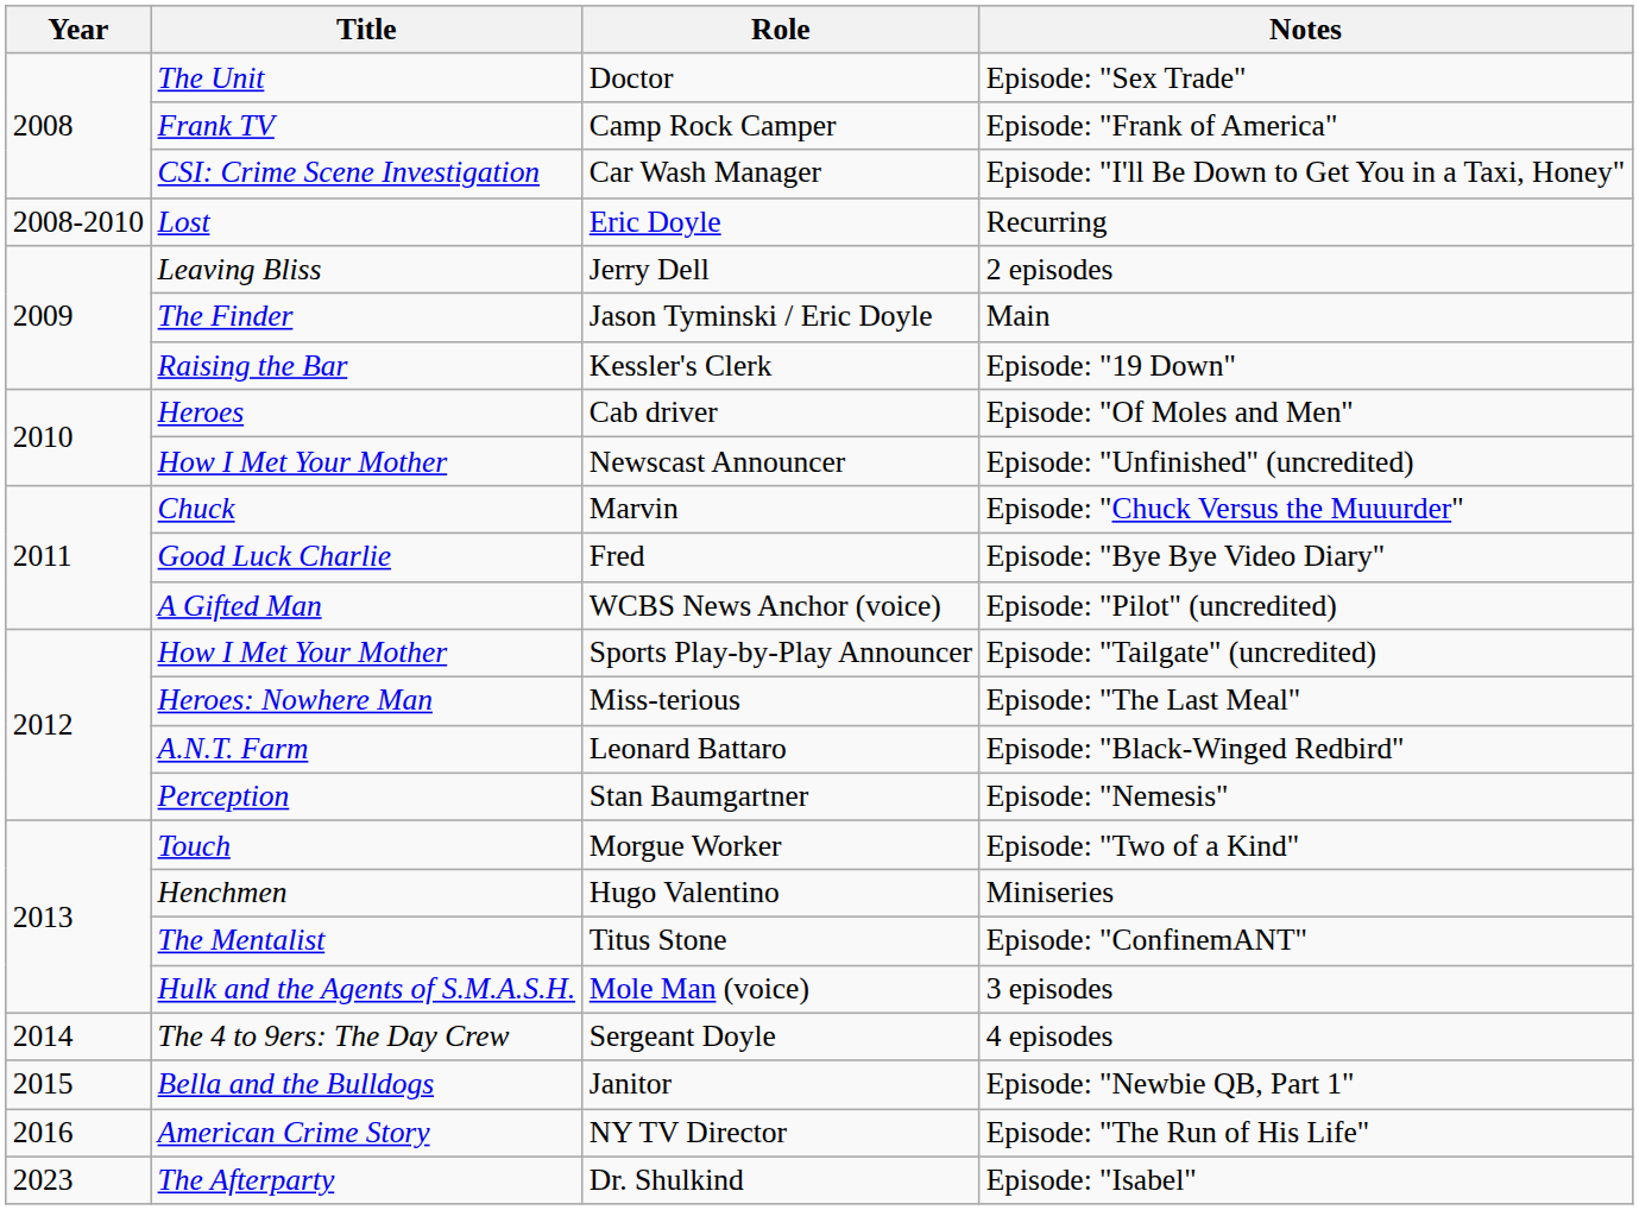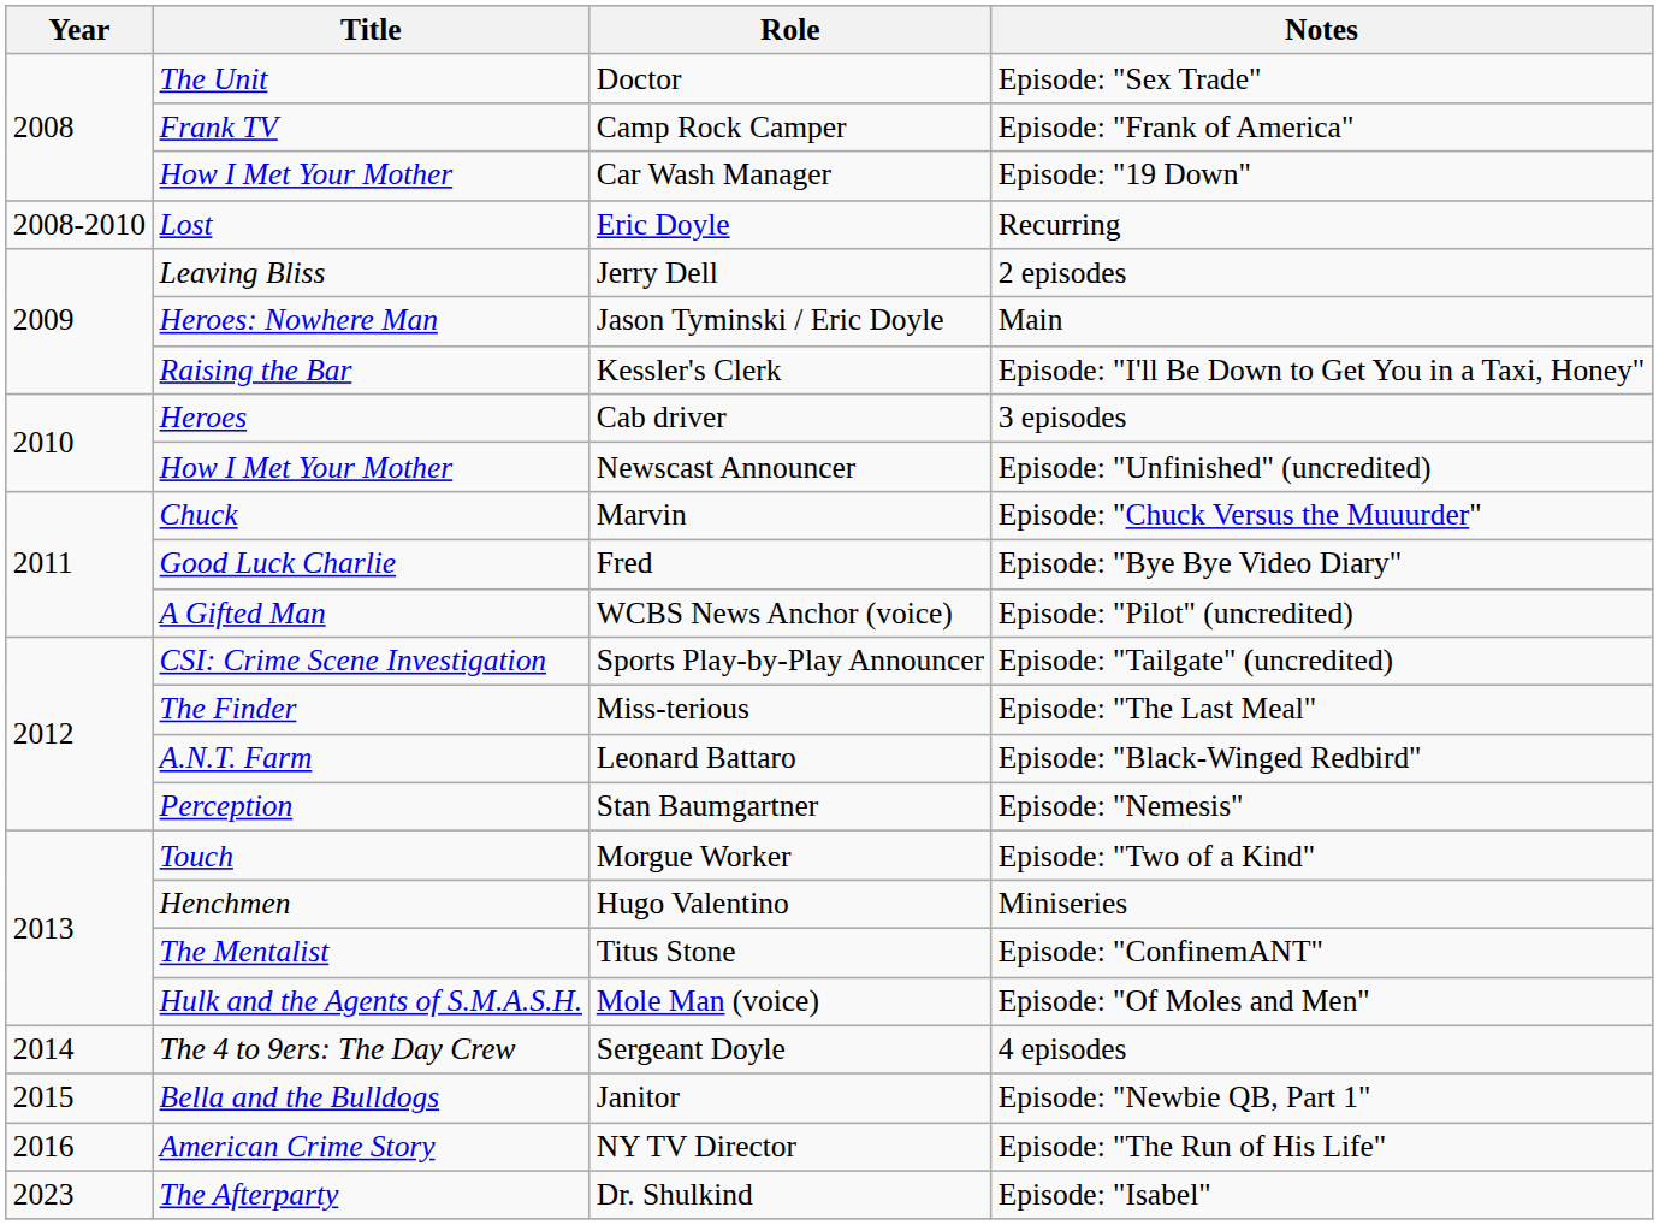Car Wash Manager | Title: CSI: Crime Scene Investigation -> How I Met Your Mother
Car Wash Manager | Notes: Episode: "I'll Be Down to Get You in a Taxi, Honey" -> Episode: "19 Down"
Jason Tyminski / Eric Doyle | Title: The Finder -> Heroes: Nowhere Man
Kessler's Clerk | Notes: Episode: "19 Down" -> Episode: "I'll Be Down to Get You in a Taxi, Honey"
Cab driver | Notes: Episode: "Of Moles and Men" -> 3 episodes
Sports Play-by-Play Announcer | Title: How I Met Your Mother -> CSI: Crime Scene Investigation
Miss-terious | Title: Heroes: Nowhere Man -> The Finder
Mole Man (voice) | Notes: 3 episodes -> Episode: "Of Moles and Men"
